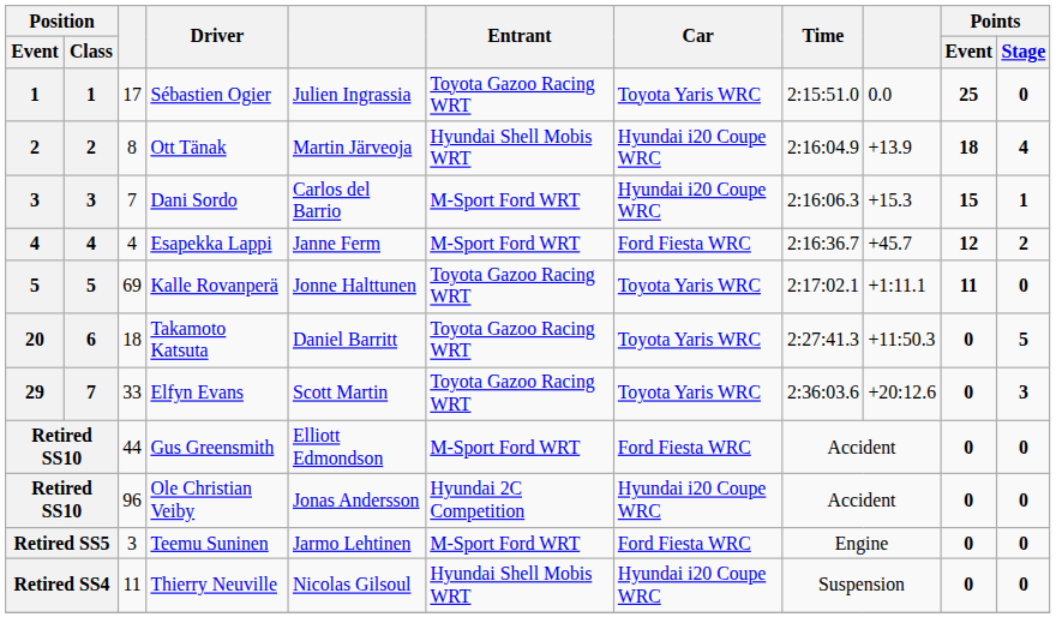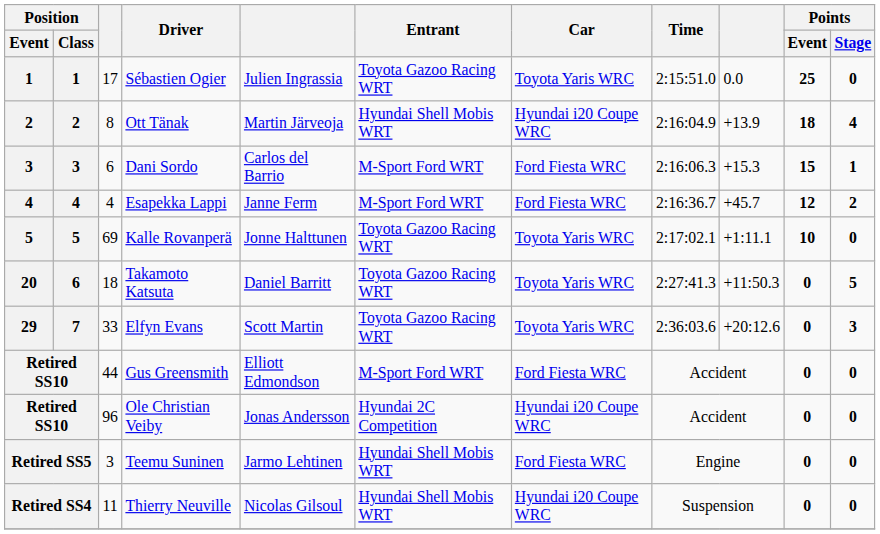Dani Sordo | column 3: 7 -> 6
Dani Sordo | Car: Hyundai i20 Coupe WRC -> Ford Fiesta WRC
Kalle Rovanperä | Points / Event: 11 -> 10
Teemu Suninen | Entrant: M-Sport Ford WRT -> Hyundai Shell Mobis WRT
